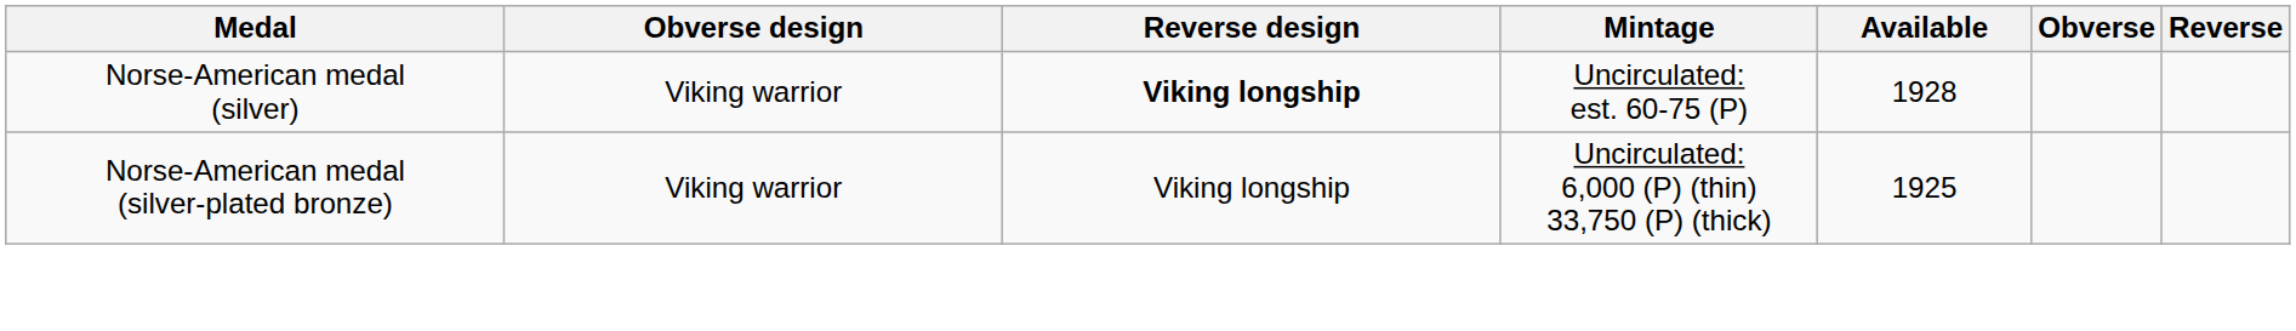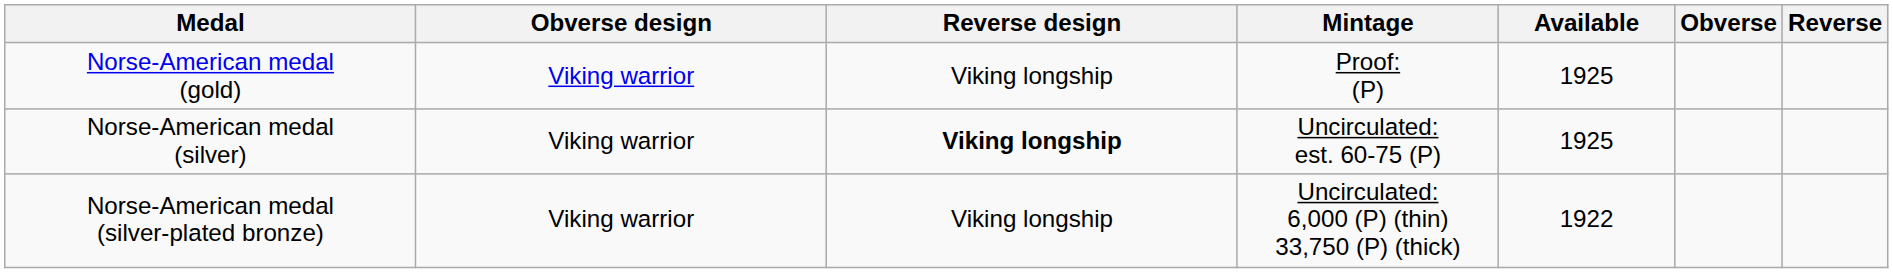+ row: Norse-American medal (gold) | Viking warrior | Viking longship | Proof: (P) | 1925
Norse-American medal (silver) | Available: 1928 -> 1925
Norse-American medal (silver-plated bronze) | Available: 1925 -> 1922
